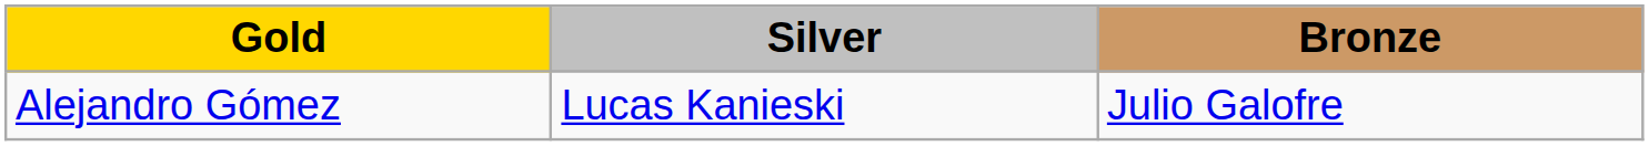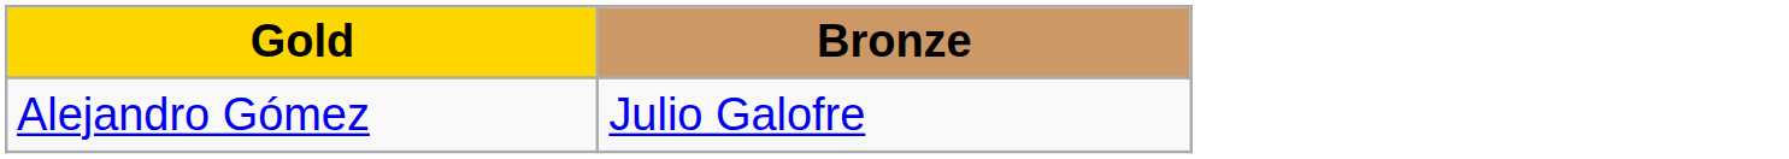- column: Silver | Lucas Kanieski
